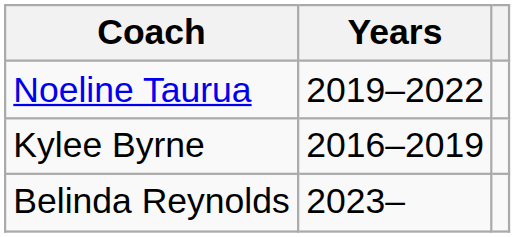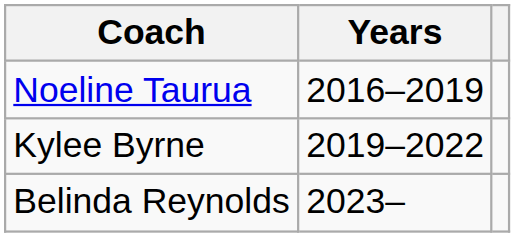Noeline Taurua | Years: 2019–2022 -> 2016–2019
Kylee Byrne | Years: 2016–2019 -> 2019–2022
